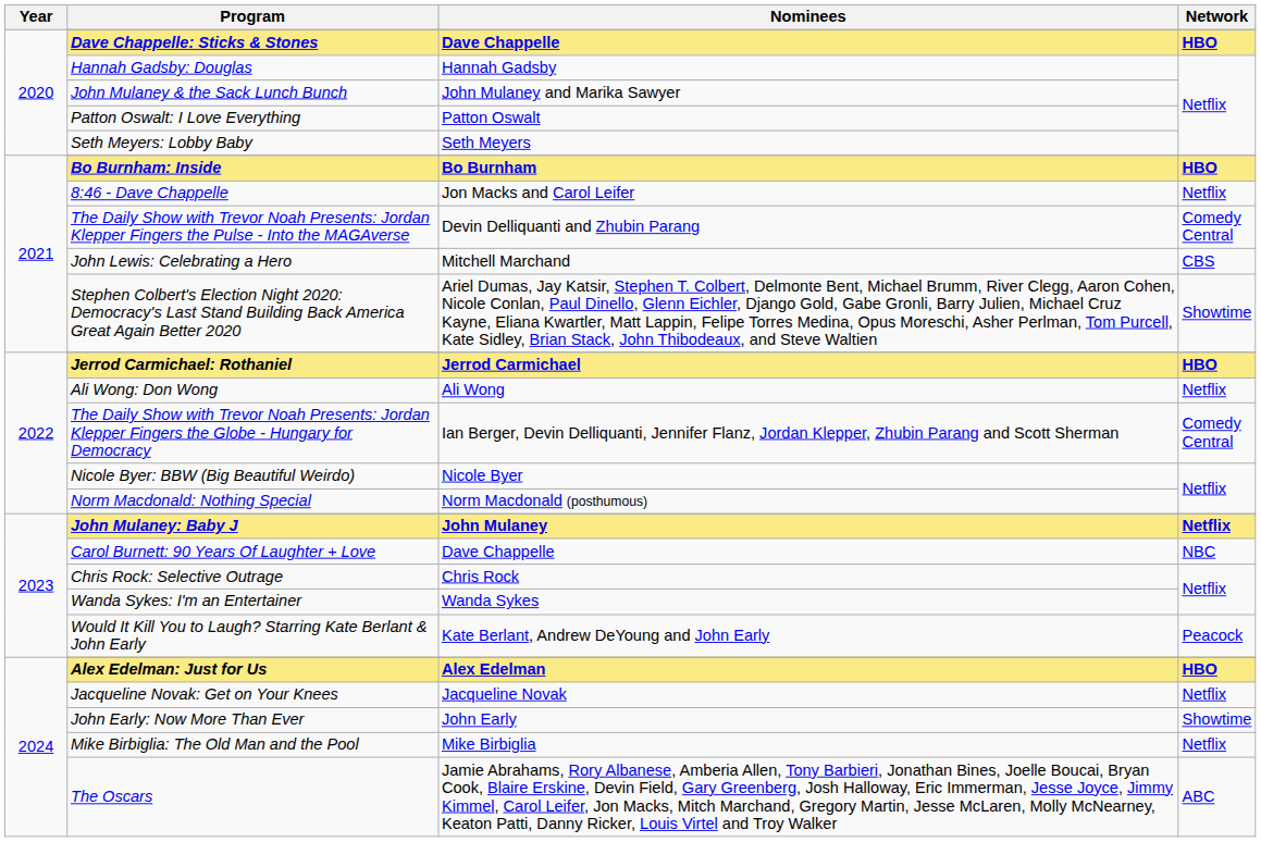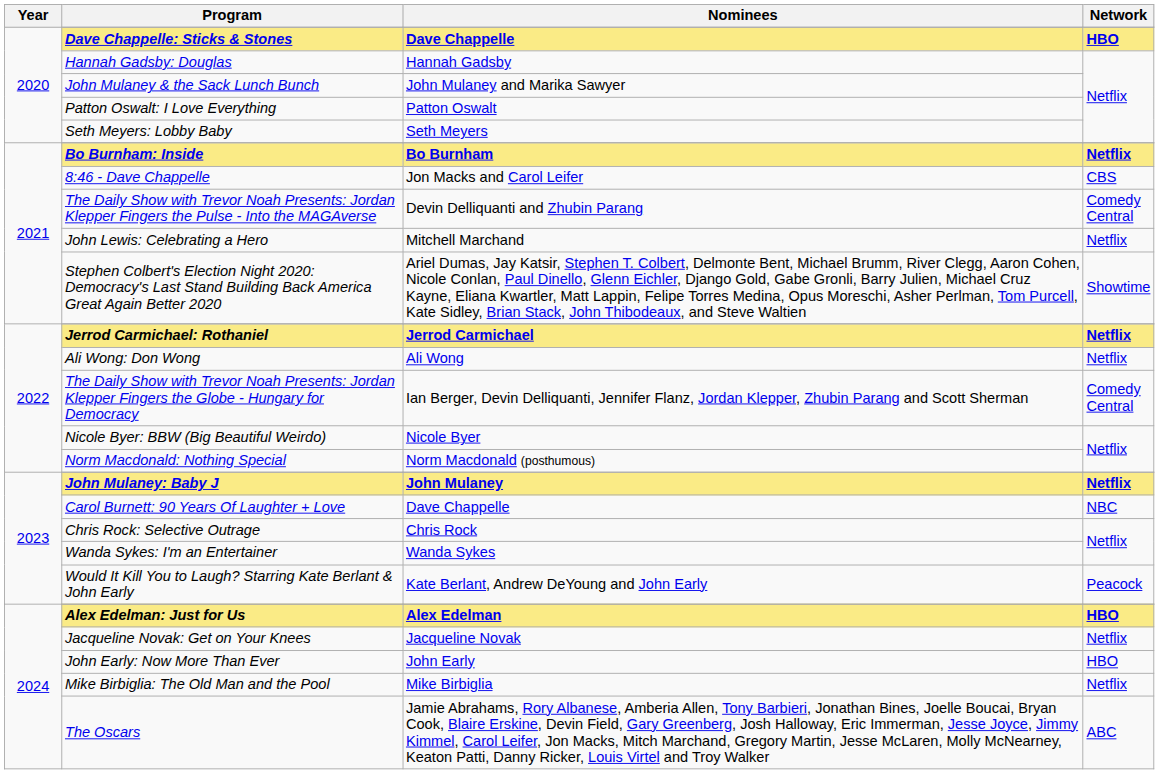Bo Burnham: Inside | Network: HBO -> Netflix
8:46 - Dave Chappelle | Network: Netflix -> CBS
John Lewis: Celebrating a Hero | Network: CBS -> Netflix
Jerrod Carmichael: Rothaniel | Network: HBO -> Netflix
John Early: Now More Than Ever | Network: Showtime -> HBO
